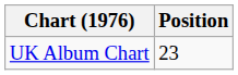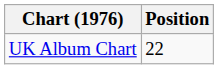UK Album Chart | Position: 23 -> 22
